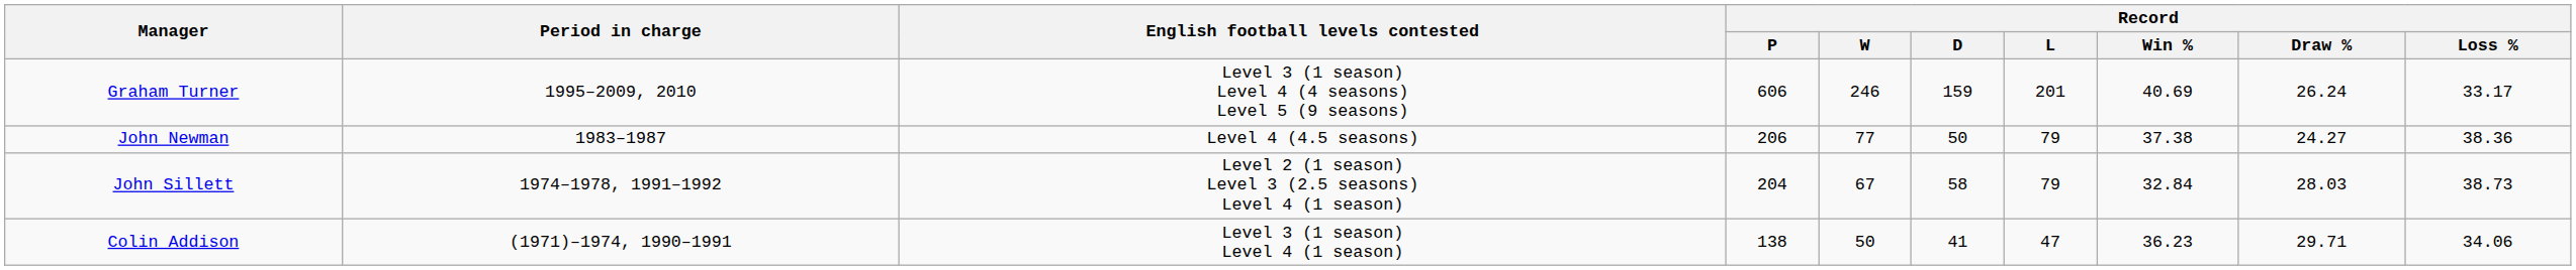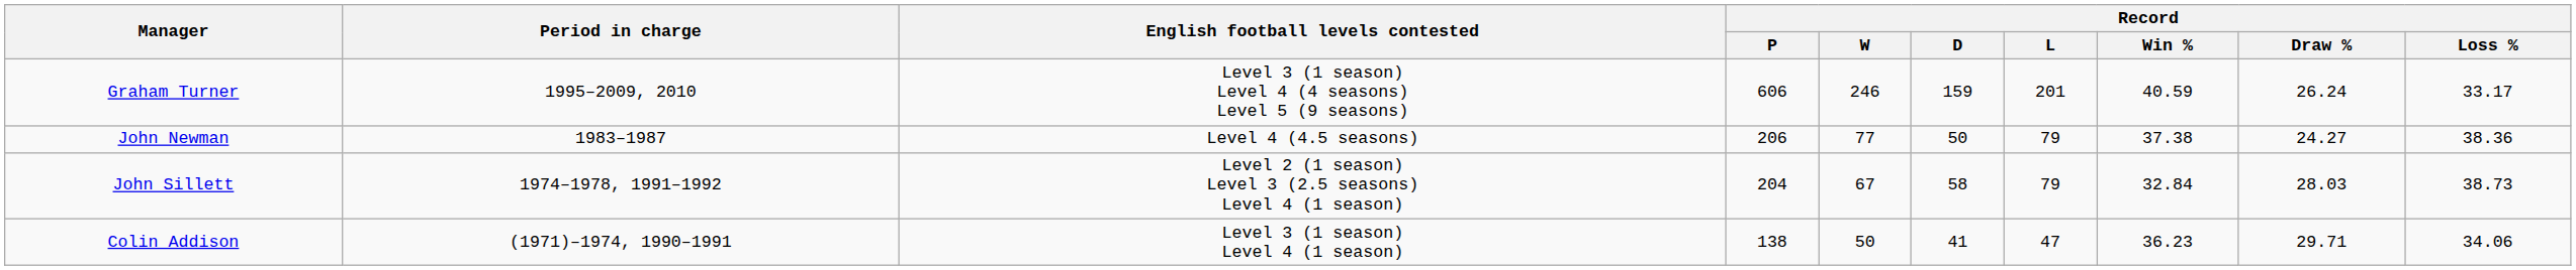Graham Turner | Record / Win %: 40.69 -> 40.59
